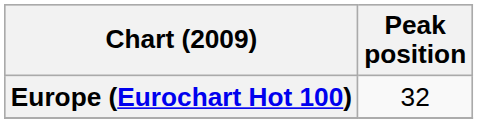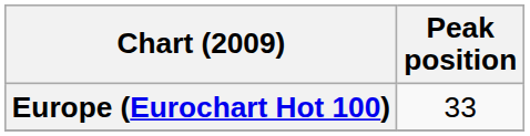Europe (Eurochart Hot 100) | Peak position: 32 -> 33
